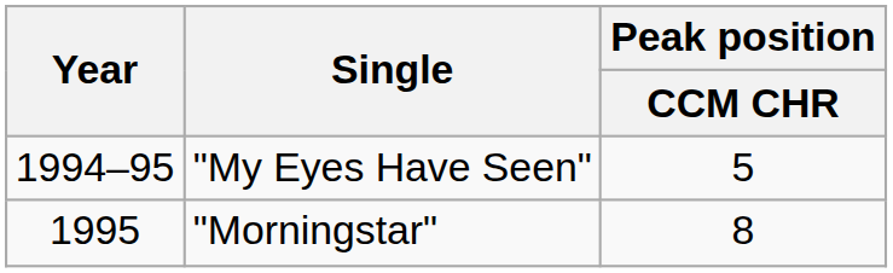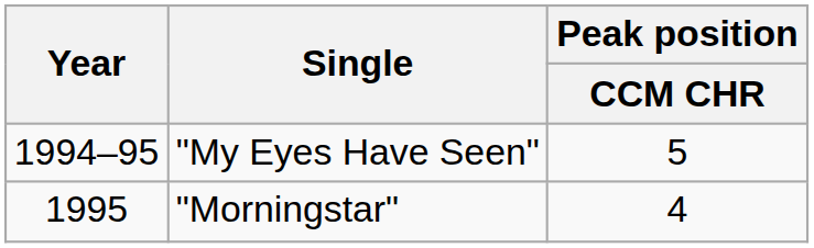"Morningstar" | Peak position / CCM CHR: 8 -> 4
